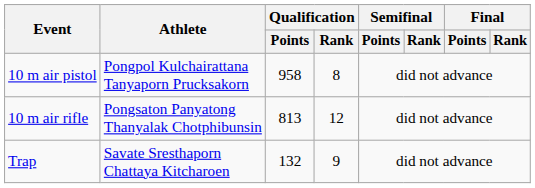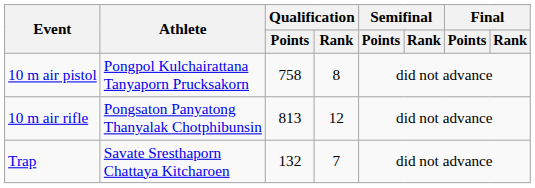10 m air pistol | Qualification / Points: 958 -> 758
Trap | Qualification / Rank: 9 -> 7
